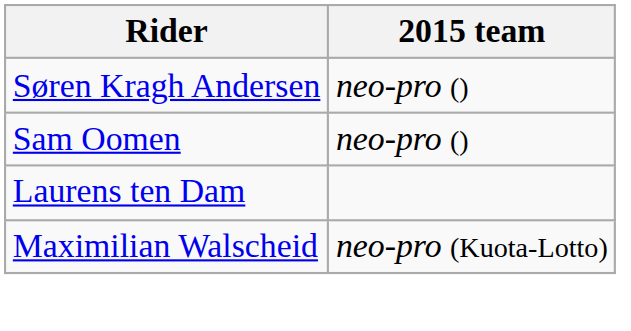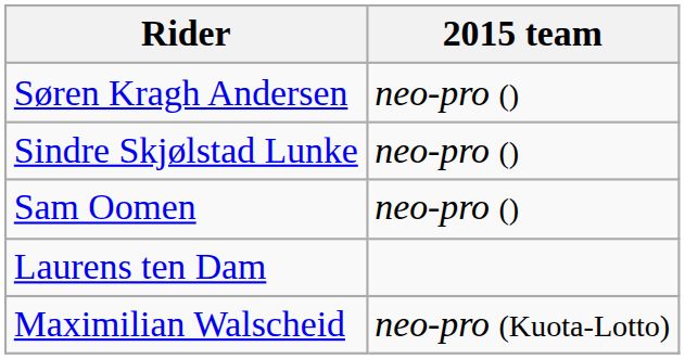+ row: Sindre Skjølstad Lunke | neo-pro ()
